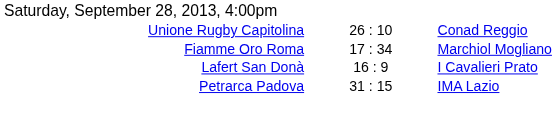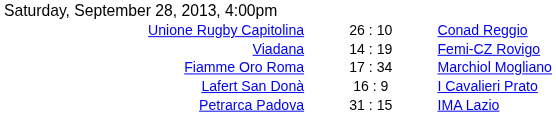+ row: Viadana | 14 : 19 | Femi-CZ Rovigo
